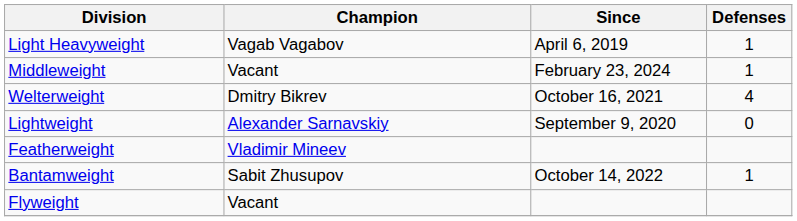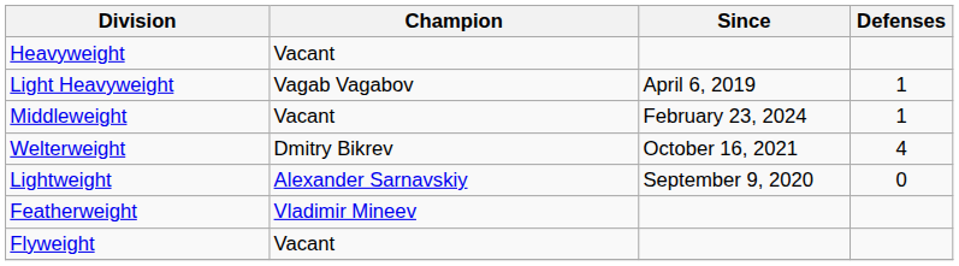+ row: Heavyweight | Vacant
- row: Bantamweight | Sabit Zhusupov | October 14, 2022 | 1
